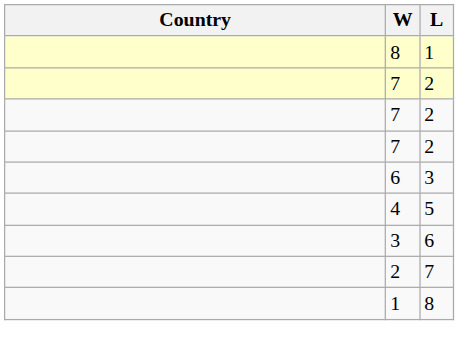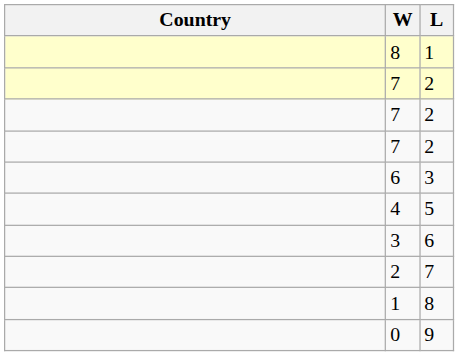+ row: 0 | 9
